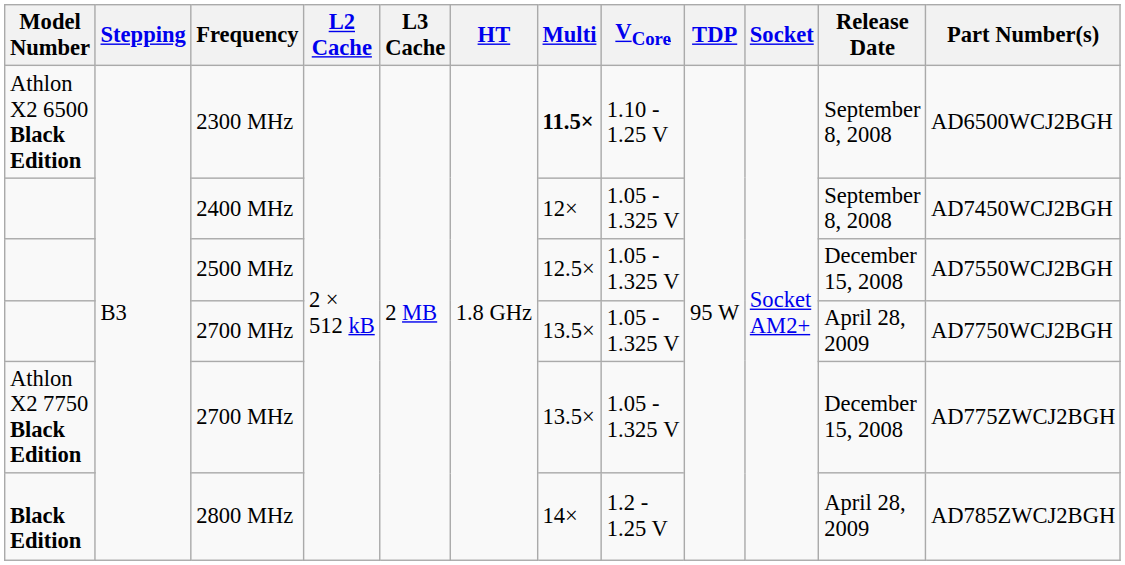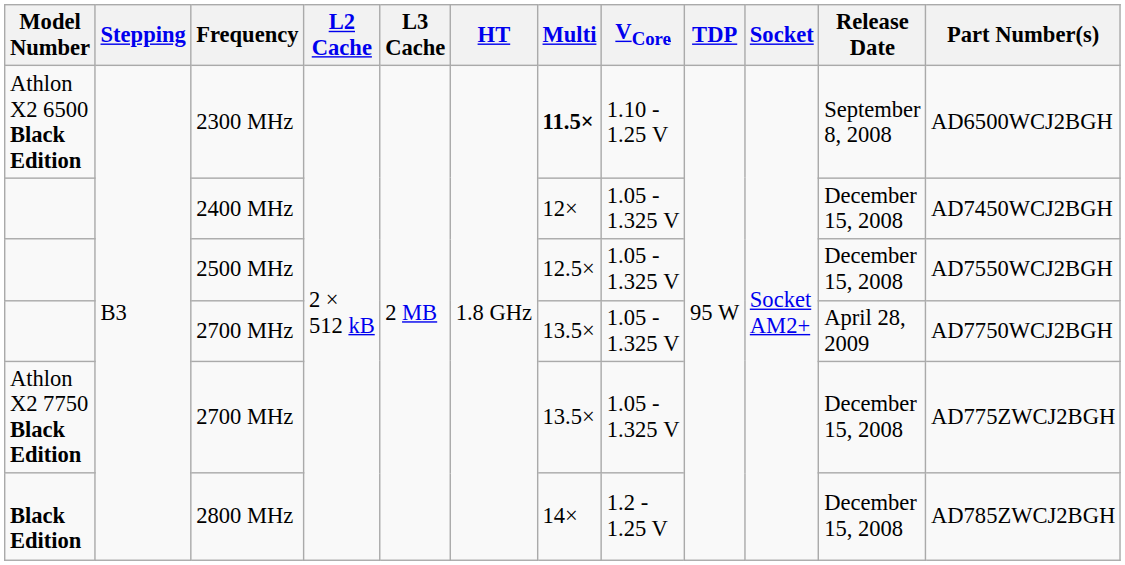2400 MHz | Release Date: September 8, 2008 -> December 15, 2008
2800 MHz | Release Date: April 28, 2009 -> December 15, 2008
